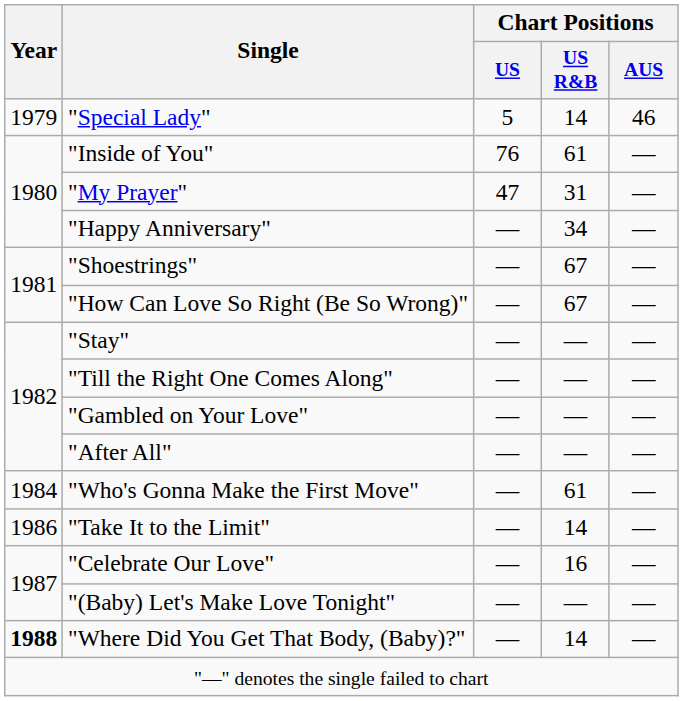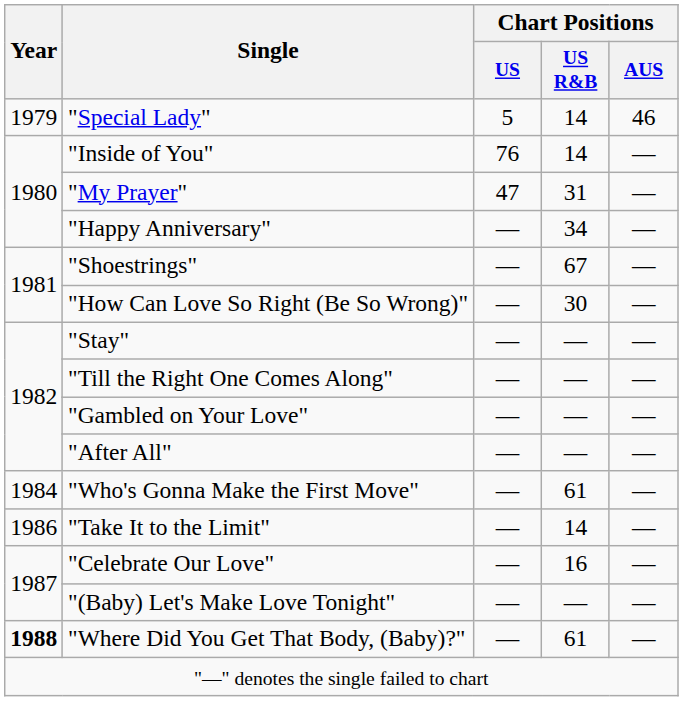"Inside of You" | Chart Positions / US R&B: 61 -> 14
"How Can Love So Right (Be So Wrong)" | Chart Positions / US R&B: 67 -> 30
"Where Did You Get That Body, (Baby)?" | Chart Positions / US R&B: 14 -> 61
